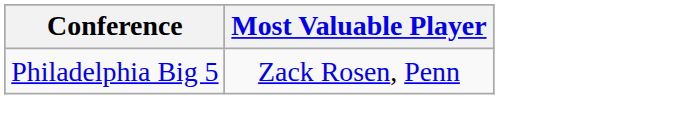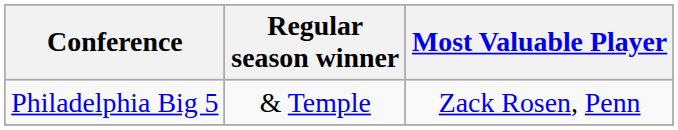+ column: Regular season winner | & Temple
